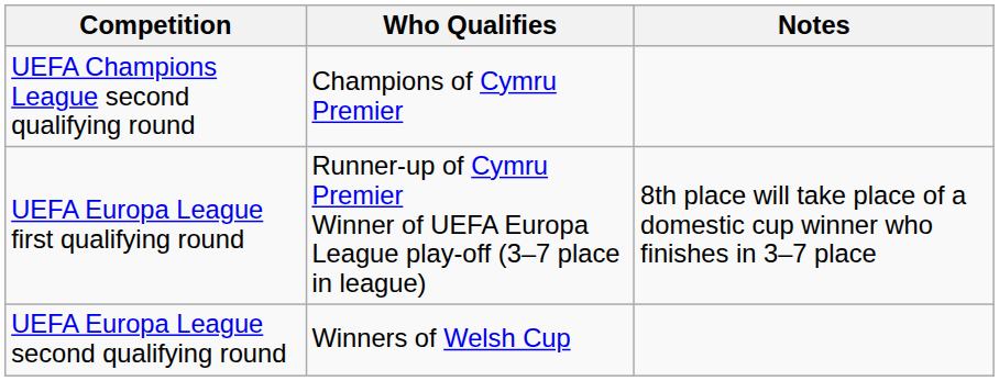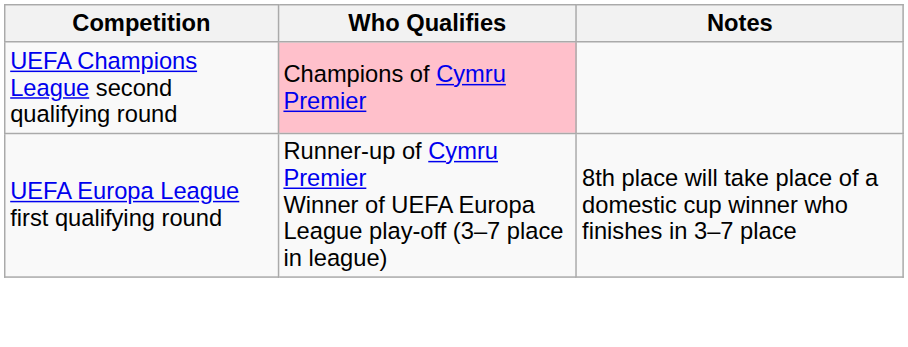UEFA Champions League second qualifying round | Who Qualifies: no background -> pink background
- row: UEFA Europa League second qualifying round | Winners of Welsh Cup
